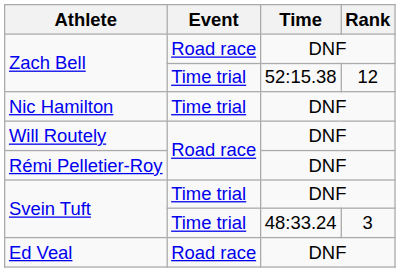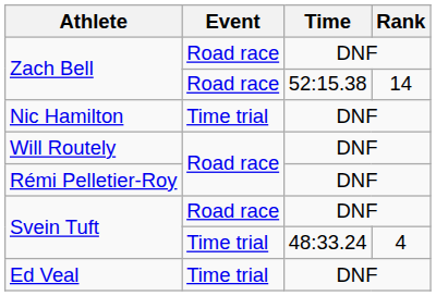Zach Bell / 52:15.38 | Event: Time trial -> Road race
Zach Bell / 52:15.38 | Rank: 12 -> 14
Svein Tuft / DNF | Event: Time trial -> Road race
Svein Tuft / 48:33.24 | Rank: 3 -> 4
Ed Veal | Event: Road race -> Time trial
